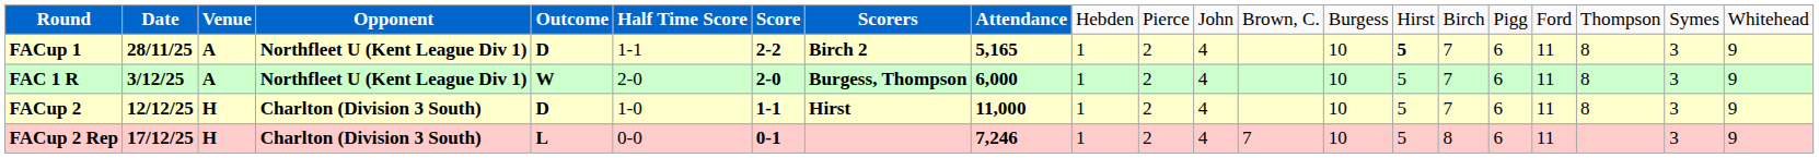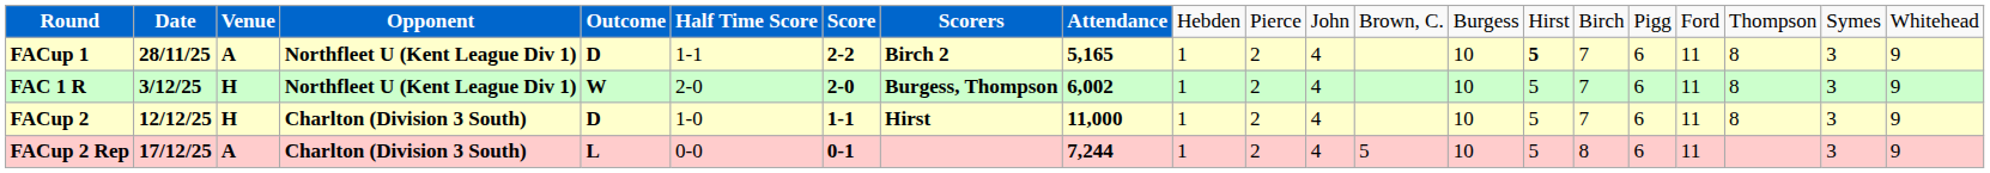FAC 1 R | column 3: A -> H
FAC 1 R | column 9: 6,000 -> 6,002
FACup 2 Rep | column 3: H -> A
FACup 2 Rep | column 9: 7,246 -> 7,244
FACup 2 Rep | column 13: 7 -> 5
